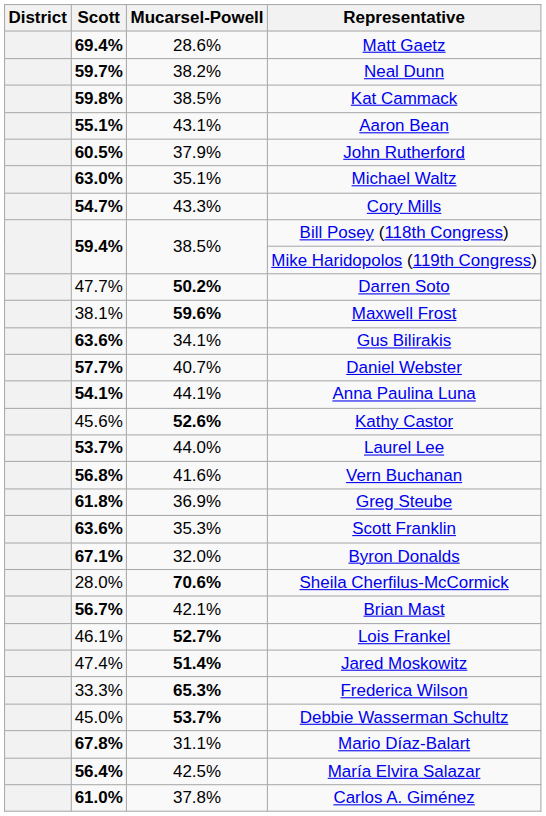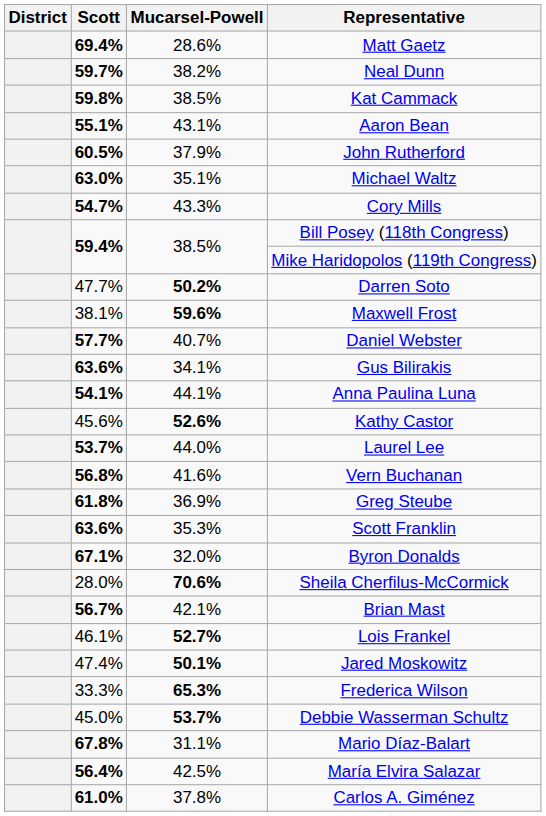rows swapped: Daniel Webster <-> Gus Bilirakis
Jared Moskowitz | Mucarsel-Powell: 51.4% -> 50.1%
